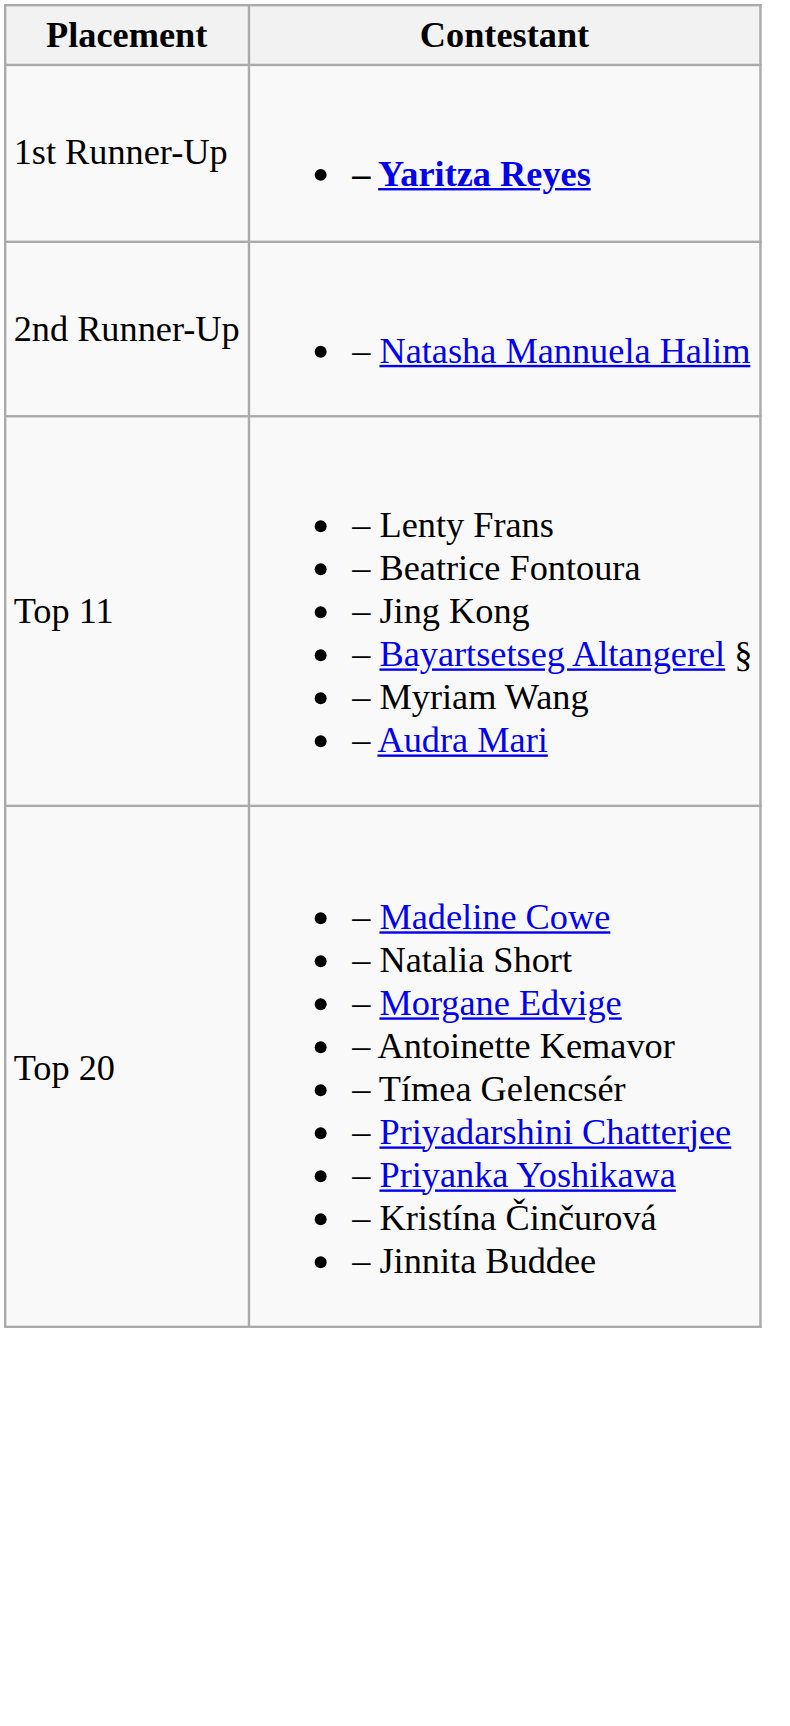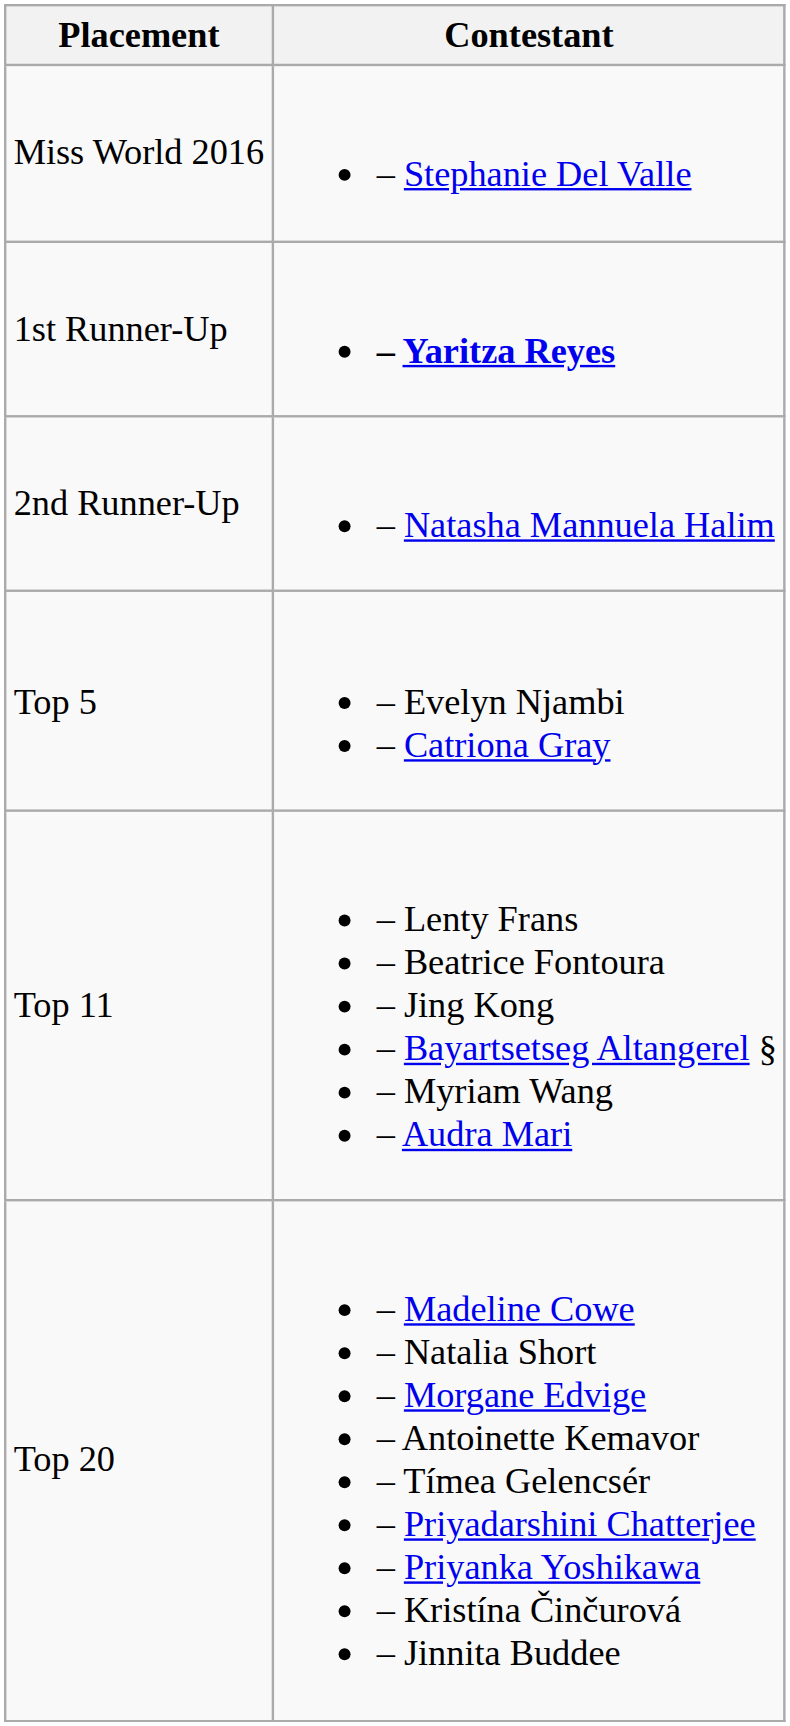+ row: Miss World 2016 | – Stephanie Del Valle
+ row: Top 5 | – Evelyn Njambi – Catriona Gray
